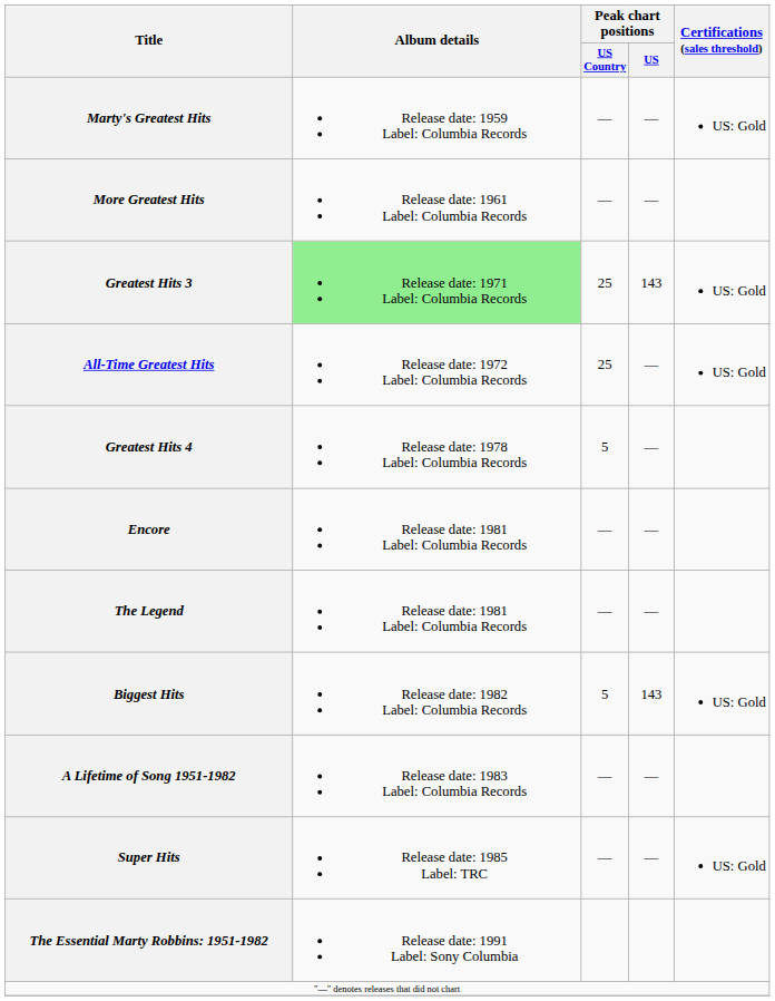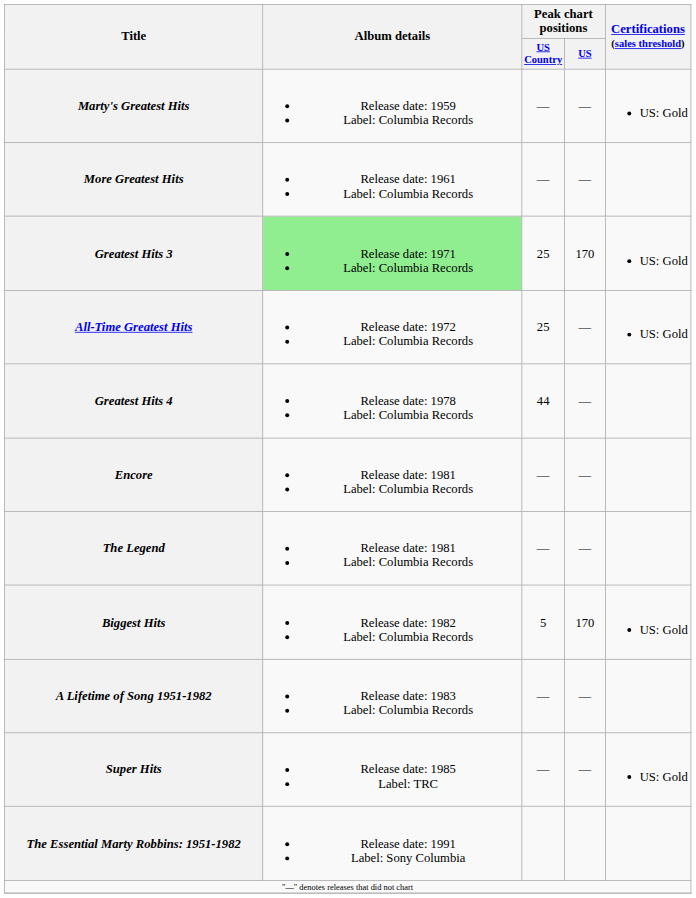Greatest Hits 3 | Peak chart positions / US: 143 -> 170
Greatest Hits 4 | Peak chart positions / US Country: 5 -> 44
Biggest Hits | Peak chart positions / US: 143 -> 170
